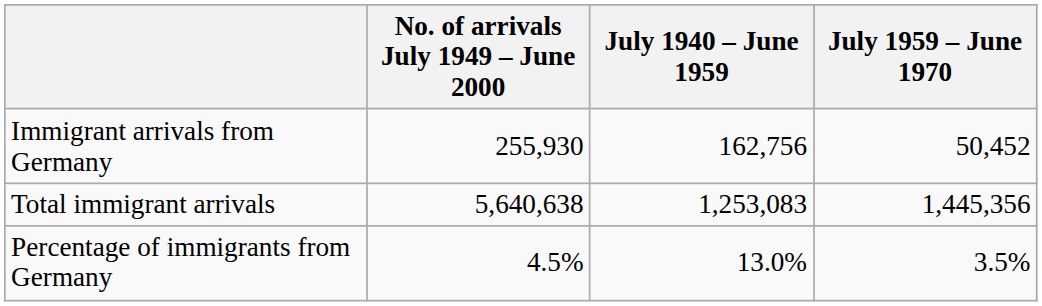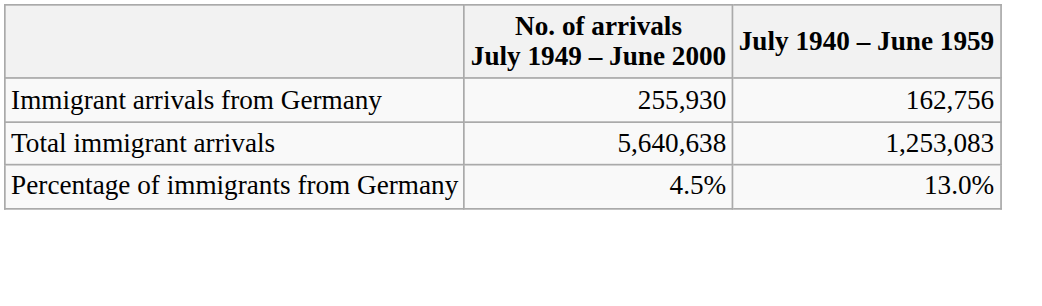- column: July 1959 – June 1970 | 50,452 | 1,445,356 | 3.5%
